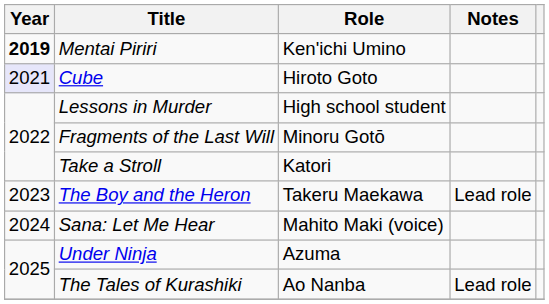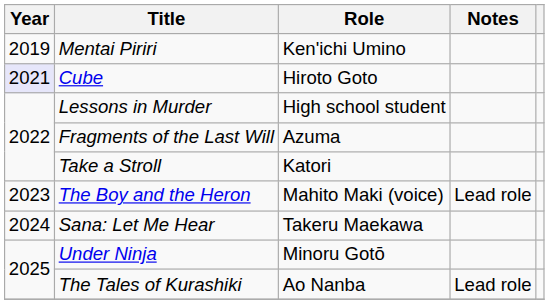Mentai Piriri | Year: bold -> normal
Fragments of the Last Will | Role: Minoru Gotō -> Azuma
The Boy and the Heron | Role: Takeru Maekawa -> Mahito Maki (voice)
Sana: Let Me Hear | Role: Mahito Maki (voice) -> Takeru Maekawa
Under Ninja | Role: Azuma -> Minoru Gotō
